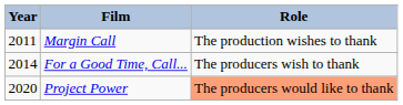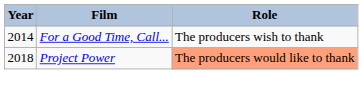- row: 2011 | Margin Call | The production wishes to thank
Project Power | Year: 2020 -> 2018
